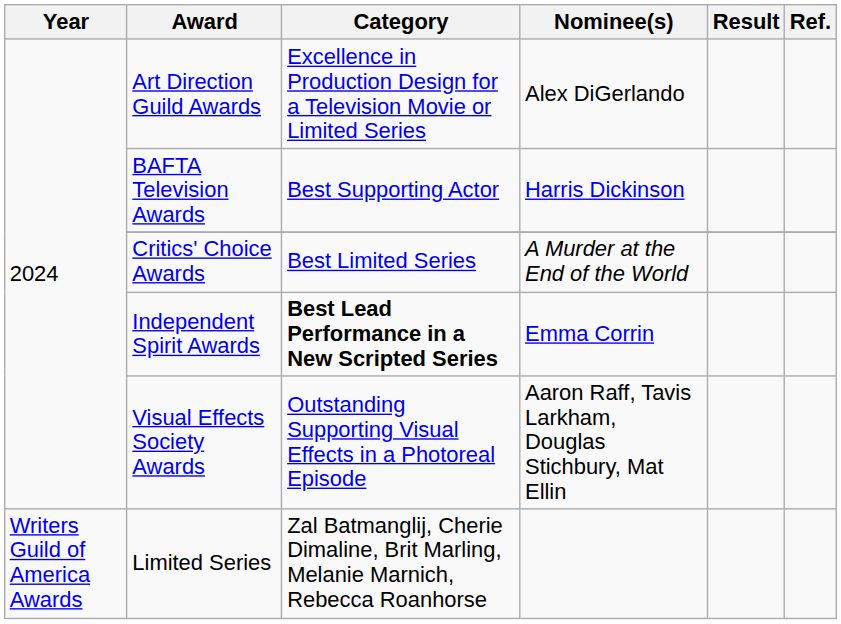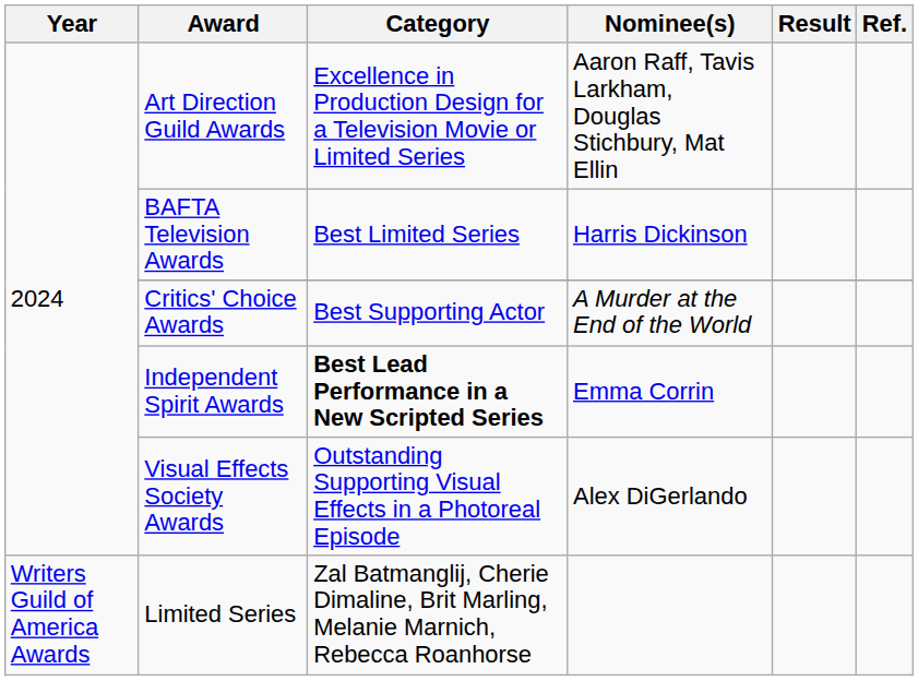Art Direction Guild Awards | Nominee(s): Alex DiGerlando -> Aaron Raff, Tavis Larkham, Douglas Stichbury, Mat Ellin
BAFTA Television Awards | Category: Best Supporting Actor -> Best Limited Series
Critics' Choice Awards | Category: Best Limited Series -> Best Supporting Actor
Visual Effects Society Awards | Nominee(s): Aaron Raff, Tavis Larkham, Douglas Stichbury, Mat Ellin -> Alex DiGerlando
